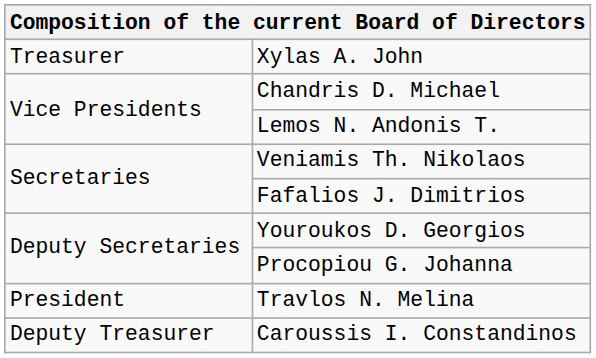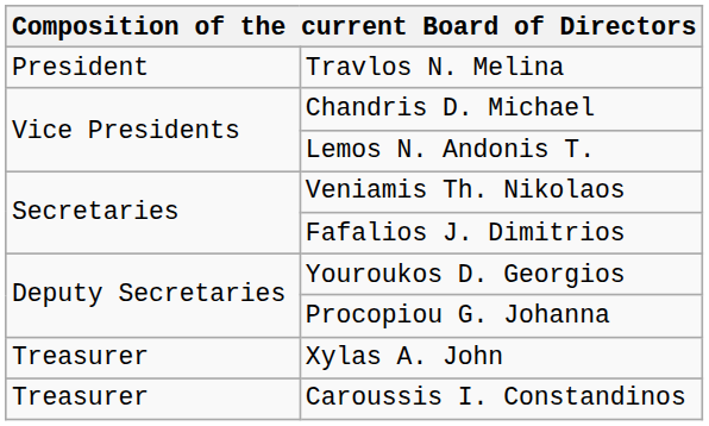rows swapped: Travlos N. Melina <-> Xylas A. John
Caroussis I. Constandinos | column 1: Deputy Treasurer -> Treasurer
